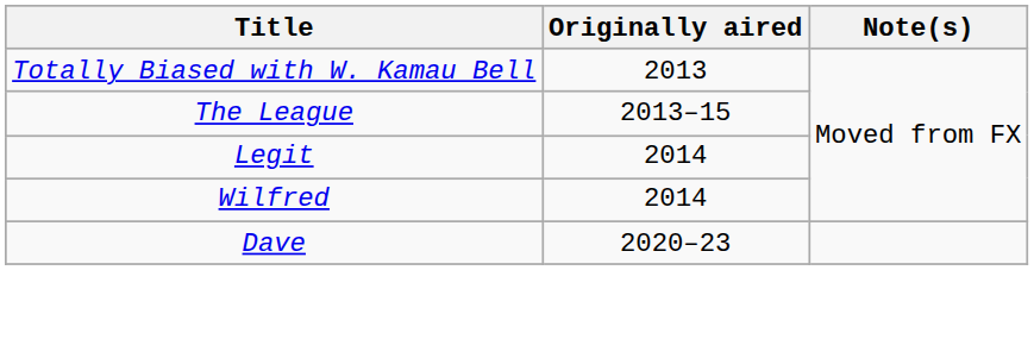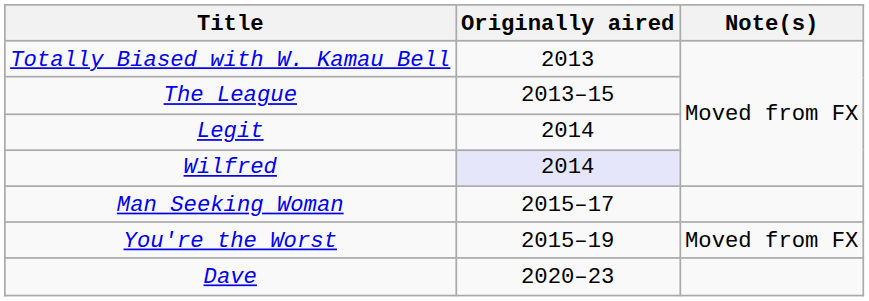Wilfred | Originally aired: no background -> lavender background
+ row: Man Seeking Woman | 2015–17
+ row: You're the Worst | 2015–19 | Moved from FX
